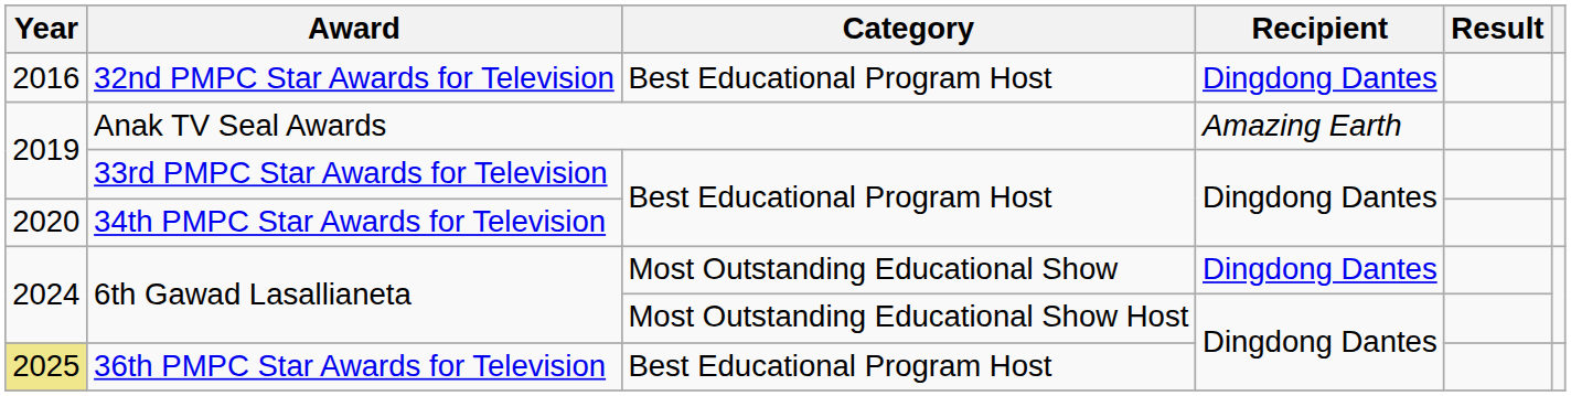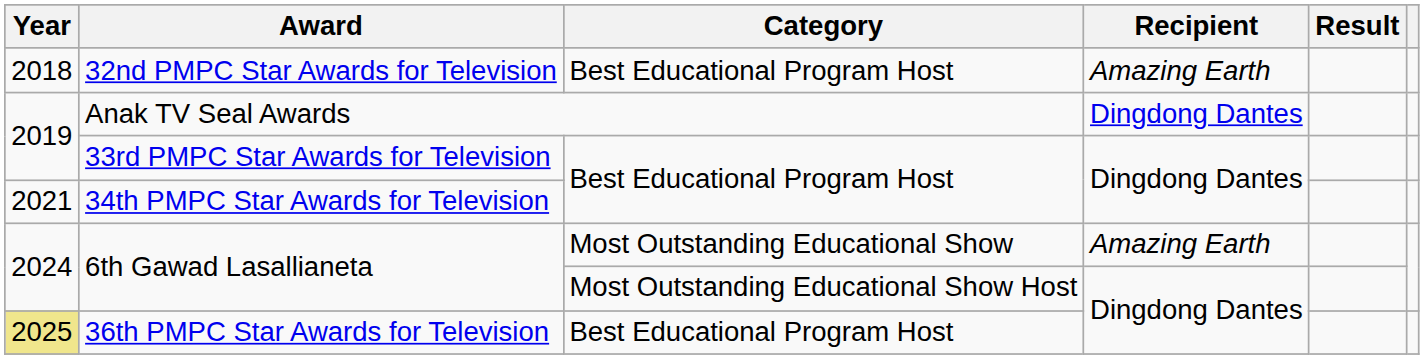32nd PMPC Star Awards for Television | Year: 2016 -> 2018
32nd PMPC Star Awards for Television | Recipient: Dingdong Dantes -> Amazing Earth
Anak TV Seal Awards | Recipient: Amazing Earth -> Dingdong Dantes
34th PMPC Star Awards for Television | Year: 2020 -> 2021
6th Gawad Lasallianeta / Most Outstanding Educational Show | Recipient: Dingdong Dantes -> Amazing Earth
